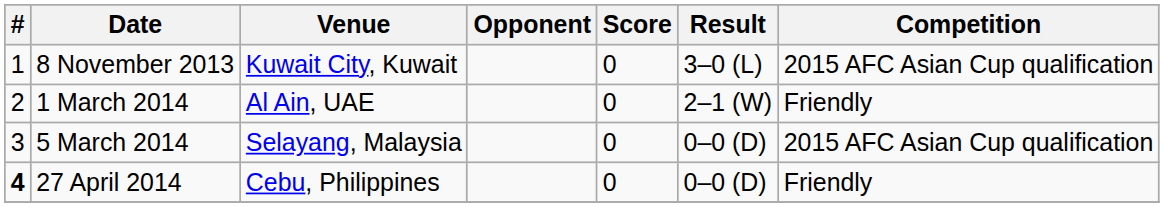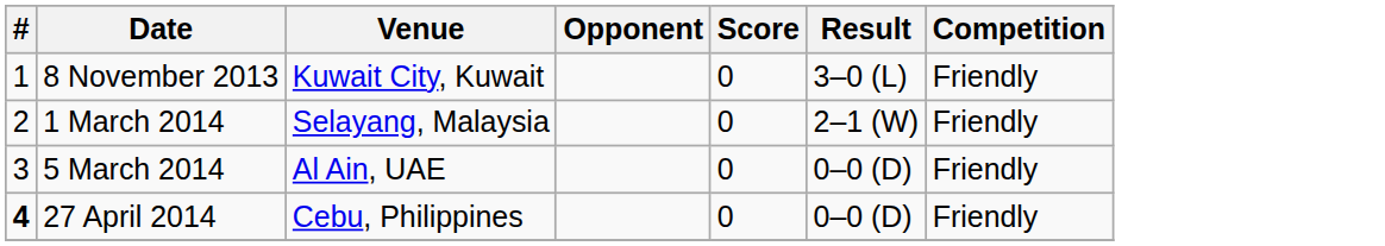8 November 2013 | Competition: 2015 AFC Asian Cup qualification -> Friendly
1 March 2014 | Venue: Al Ain, UAE -> Selayang, Malaysia
5 March 2014 | Venue: Selayang, Malaysia -> Al Ain, UAE
5 March 2014 | Competition: 2015 AFC Asian Cup qualification -> Friendly
